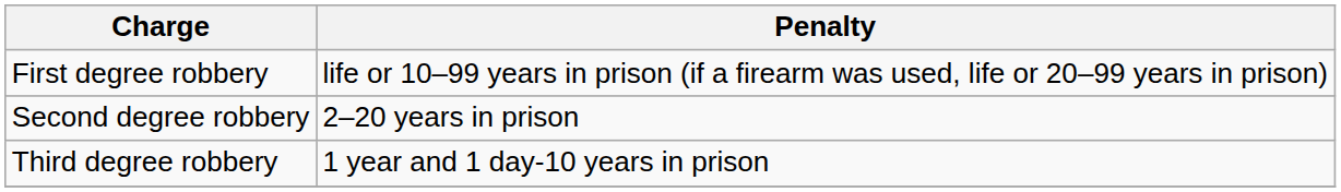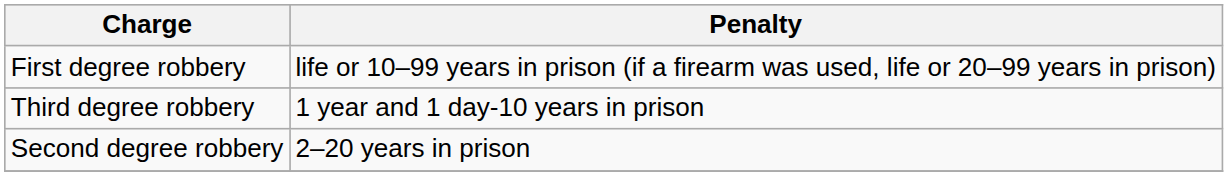rows swapped: Second degree robbery <-> Third degree robbery
